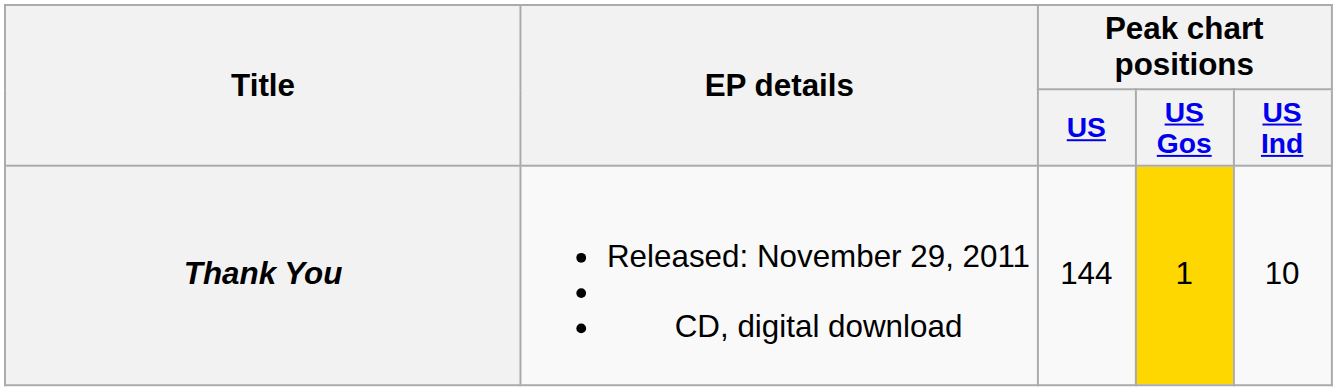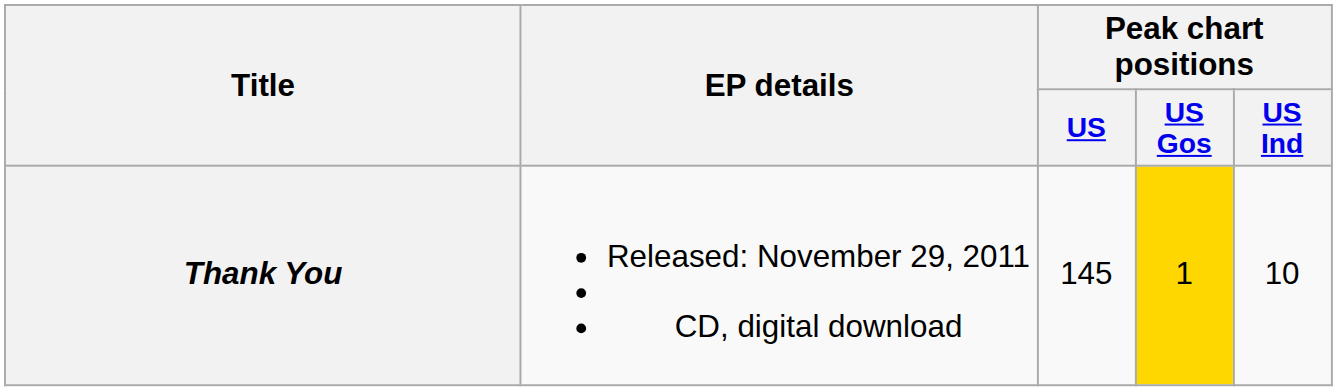Thank You | Peak chart positions / US: 144 -> 145
